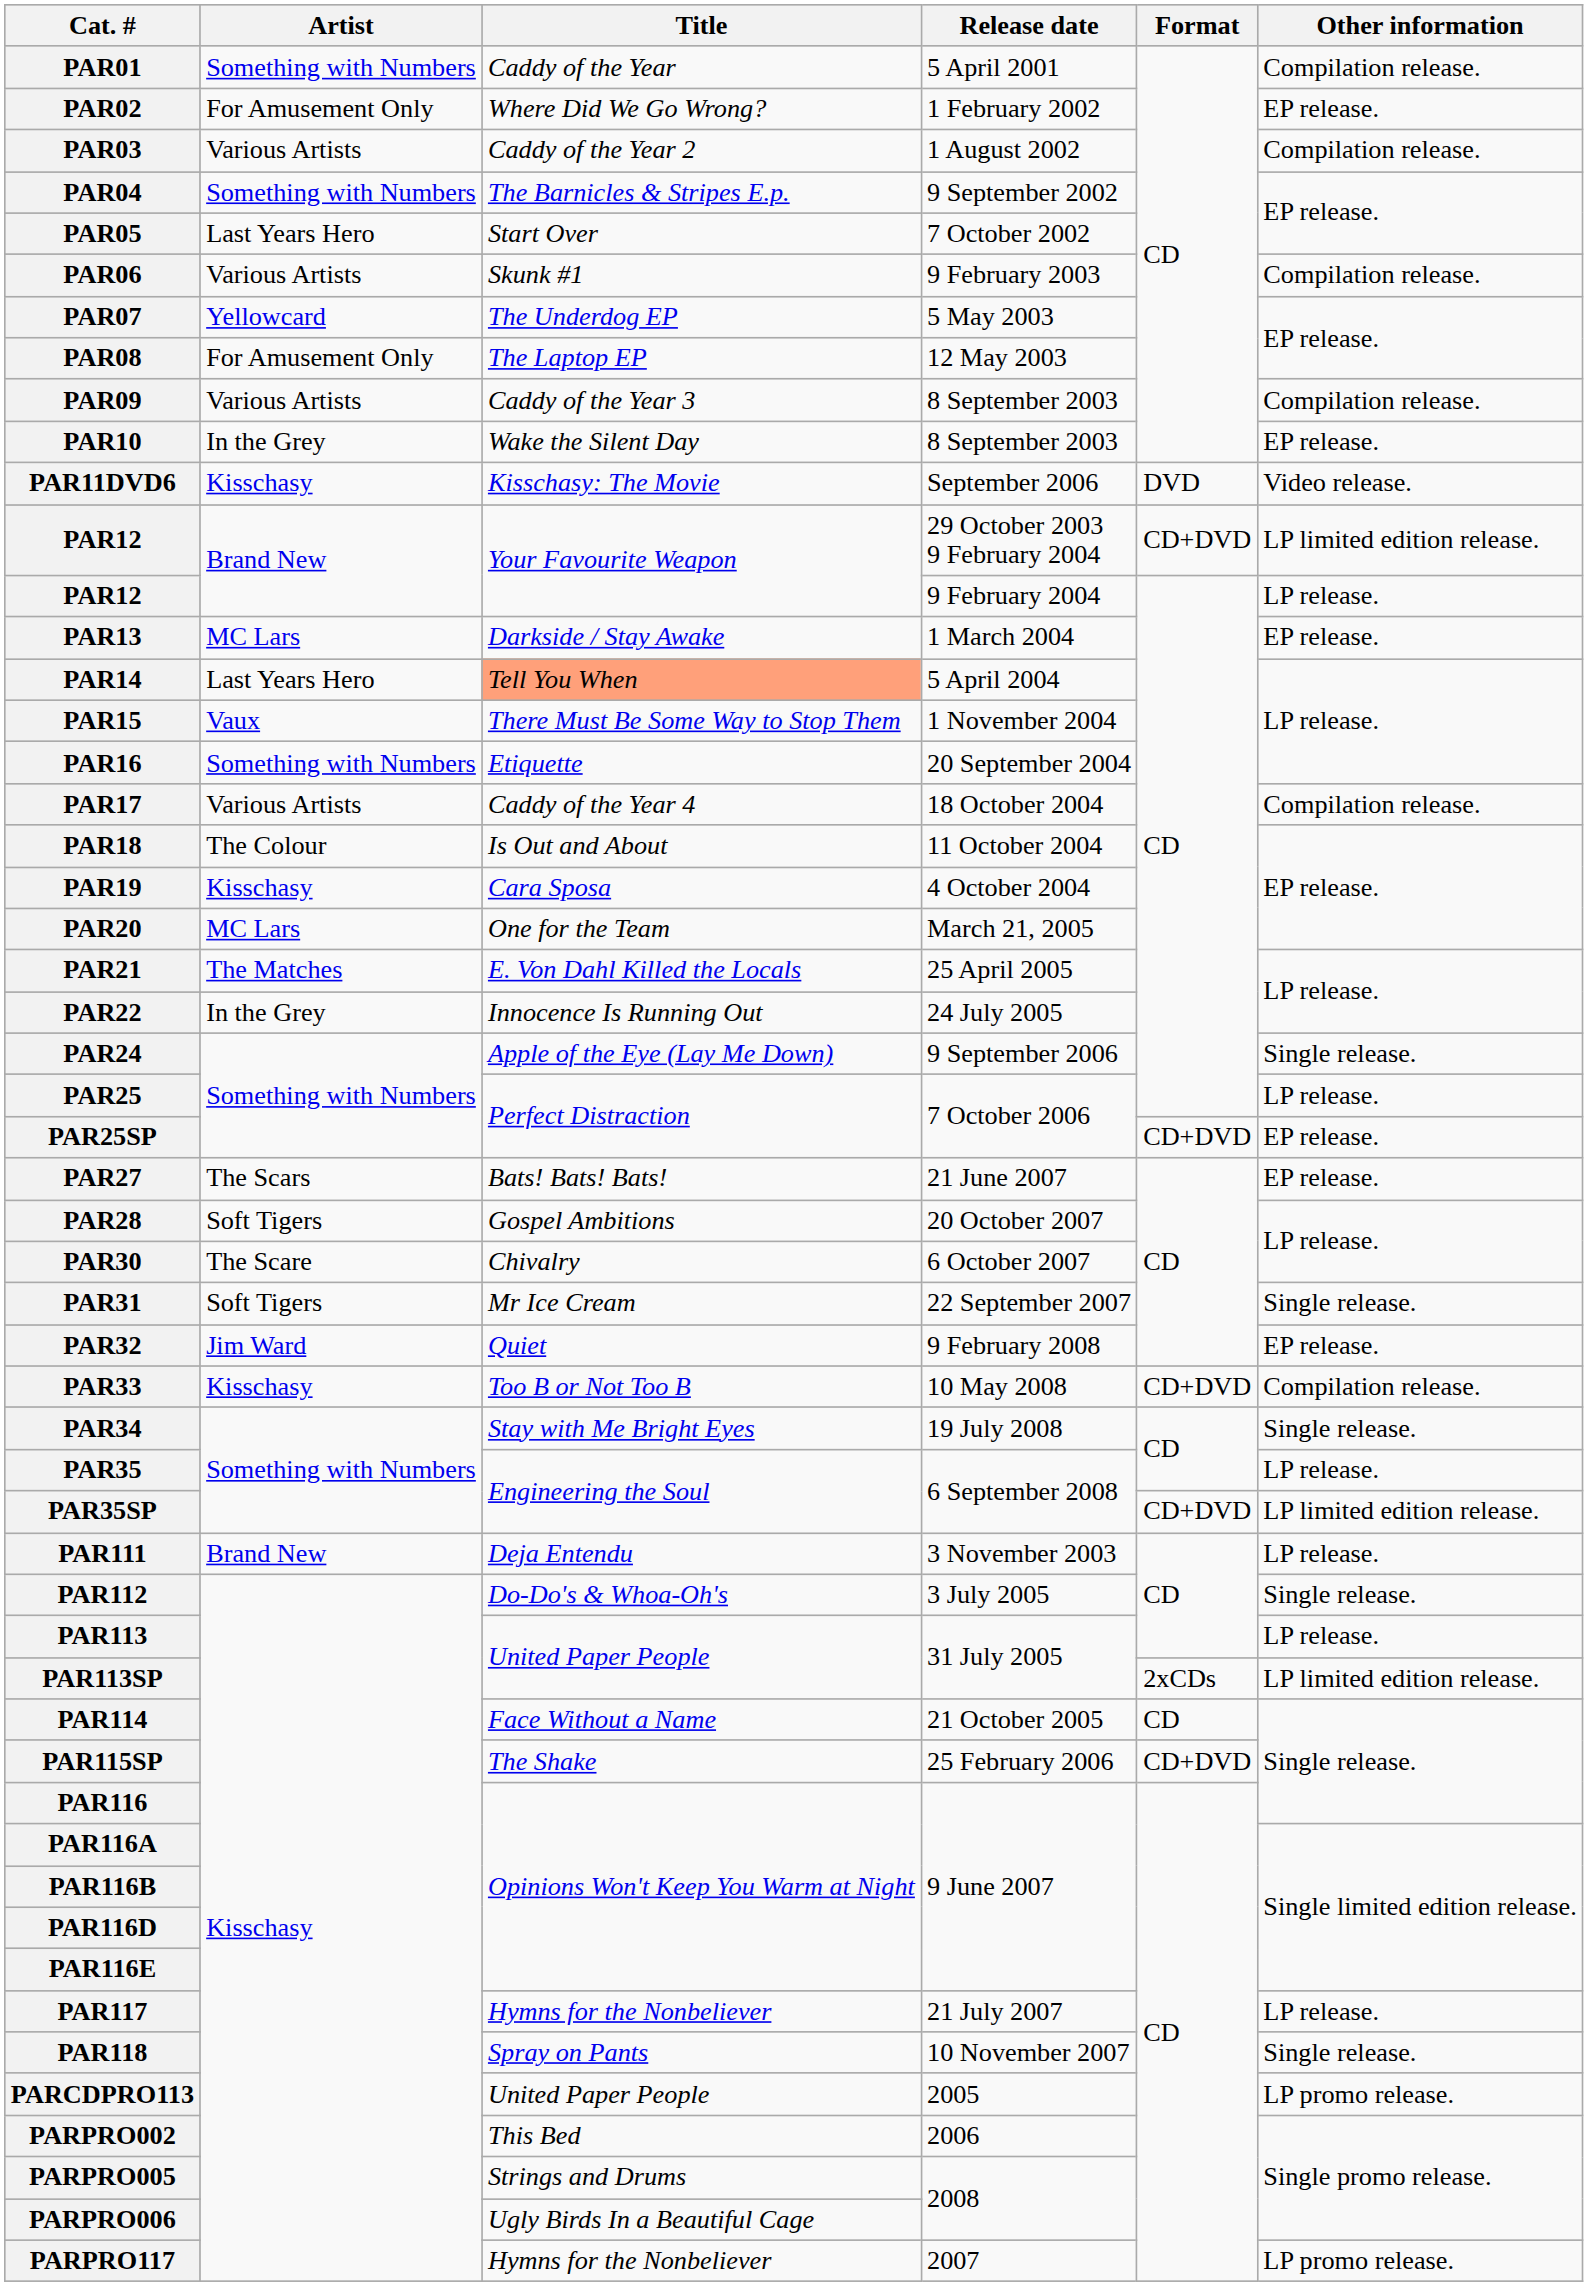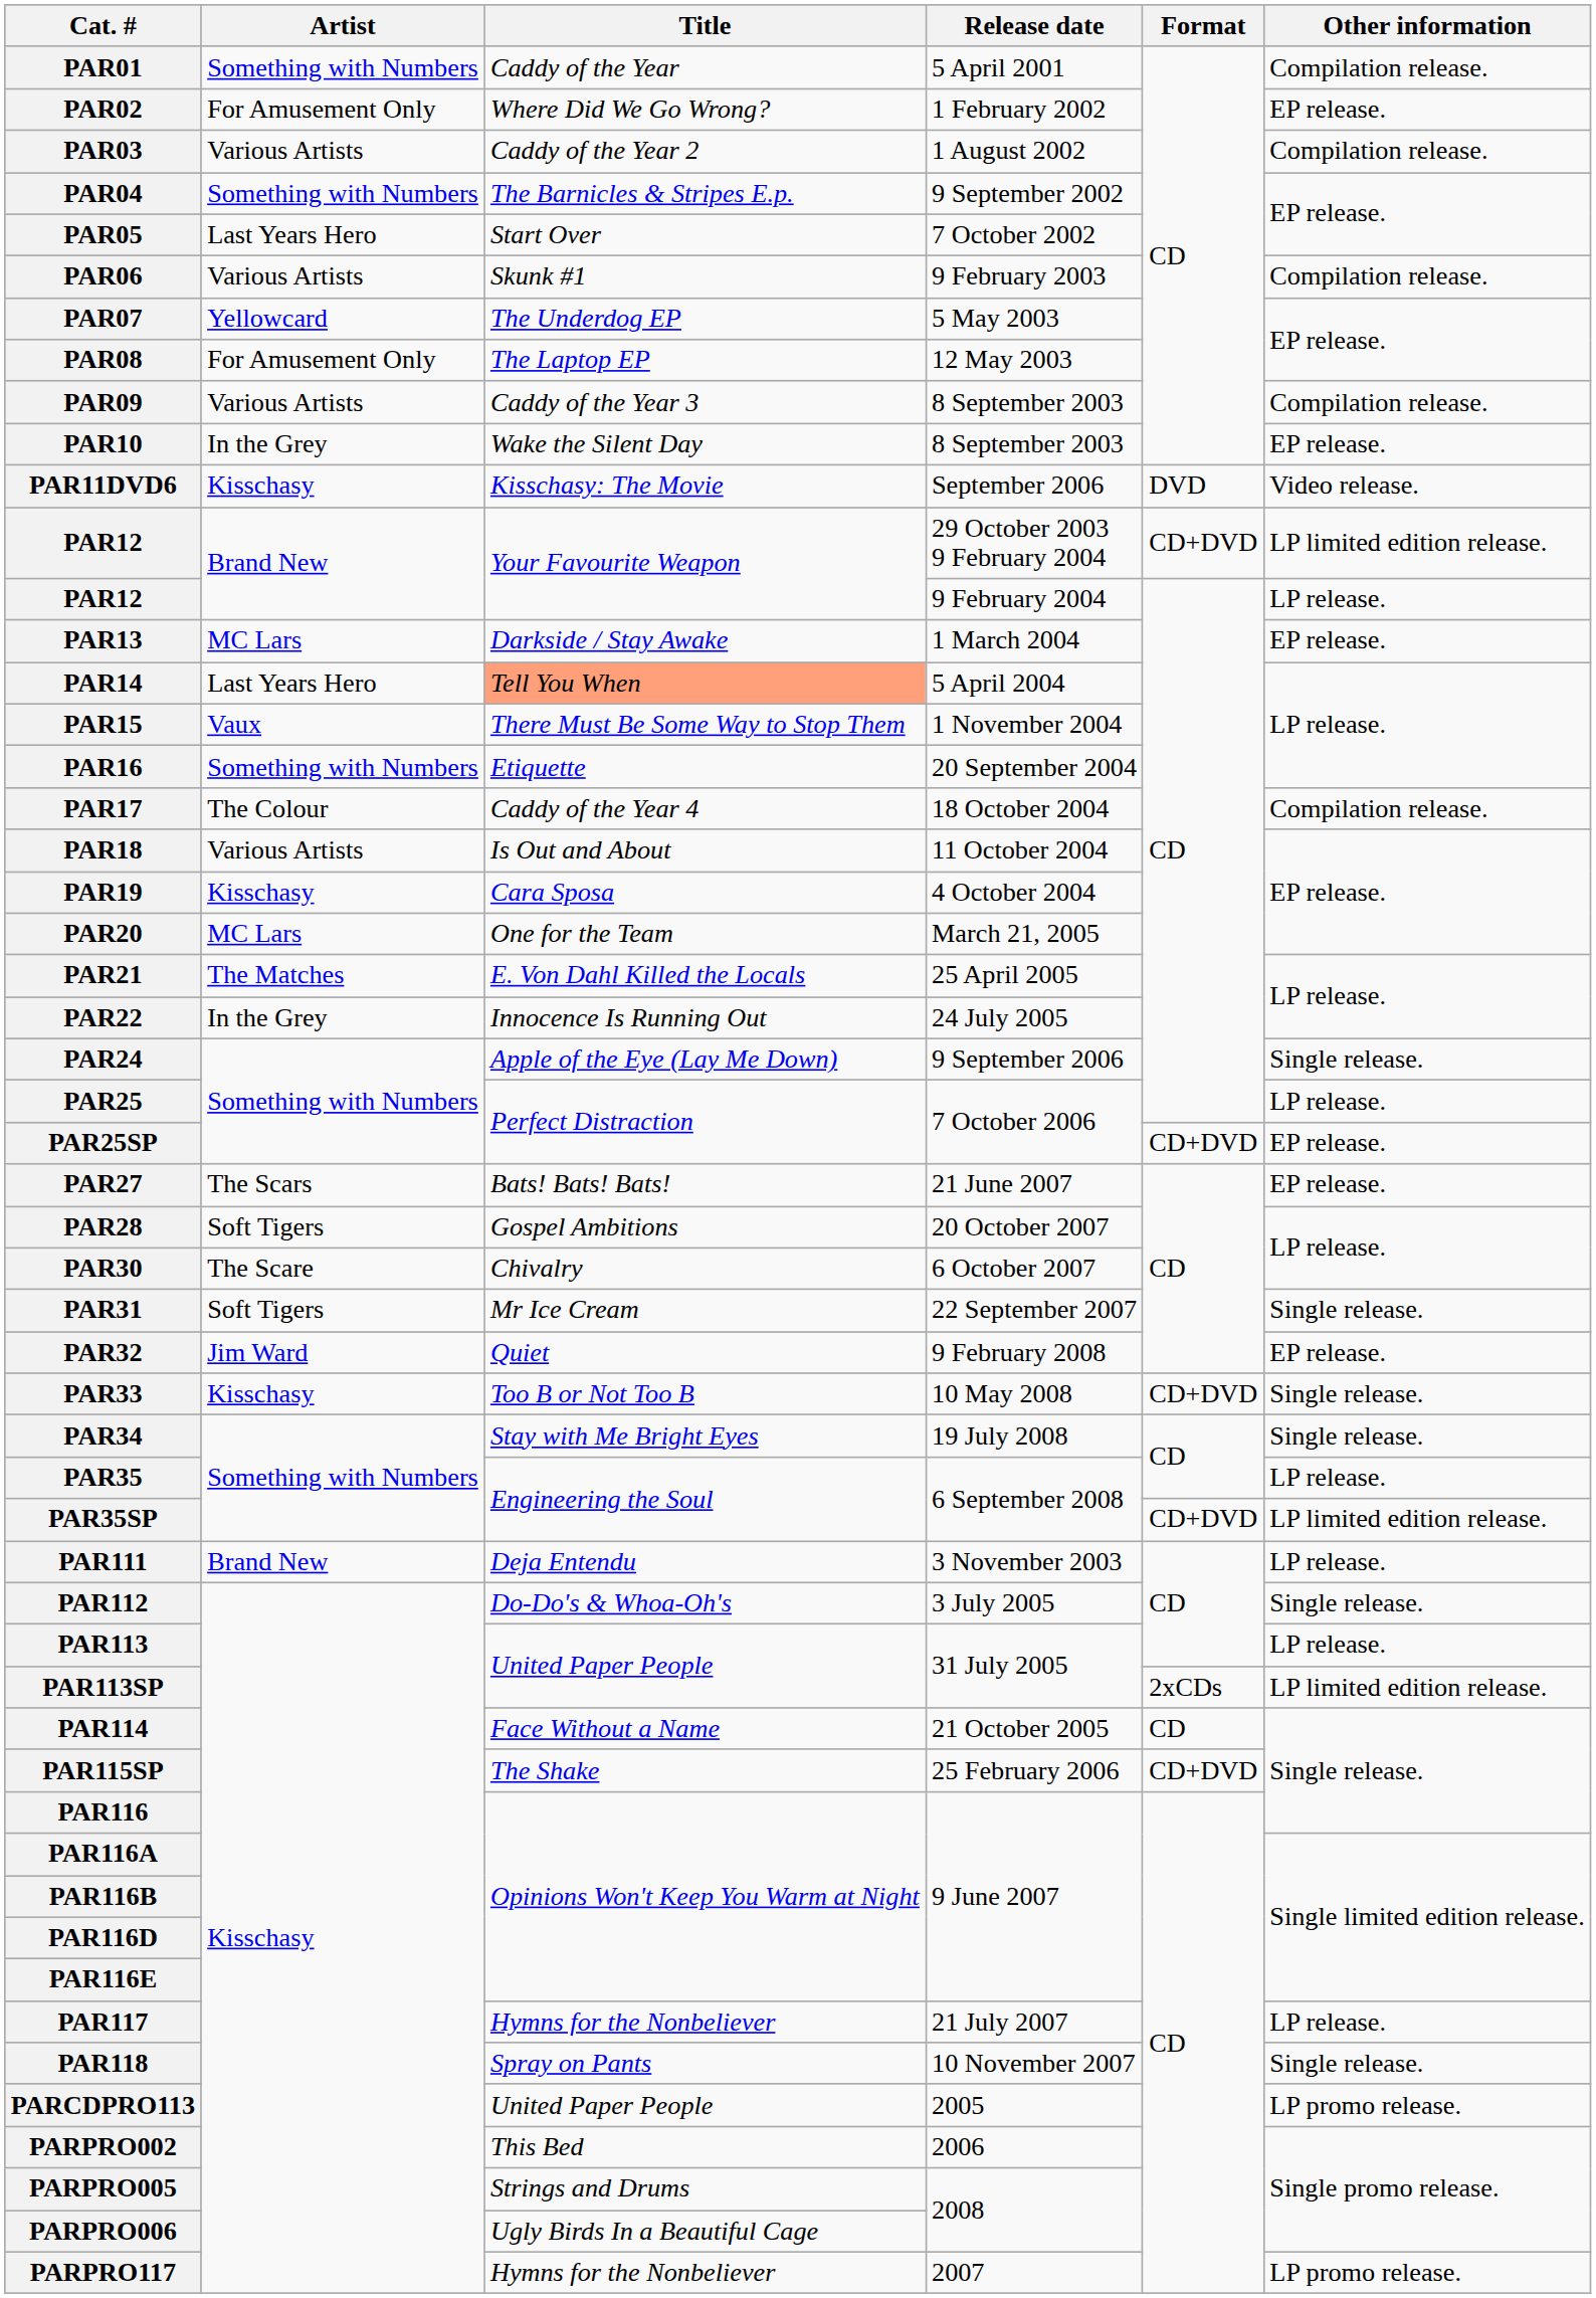PAR17 | Artist: Various Artists -> The Colour
PAR18 | Artist: The Colour -> Various Artists
PAR33 | Other information: Compilation release. -> Single release.
